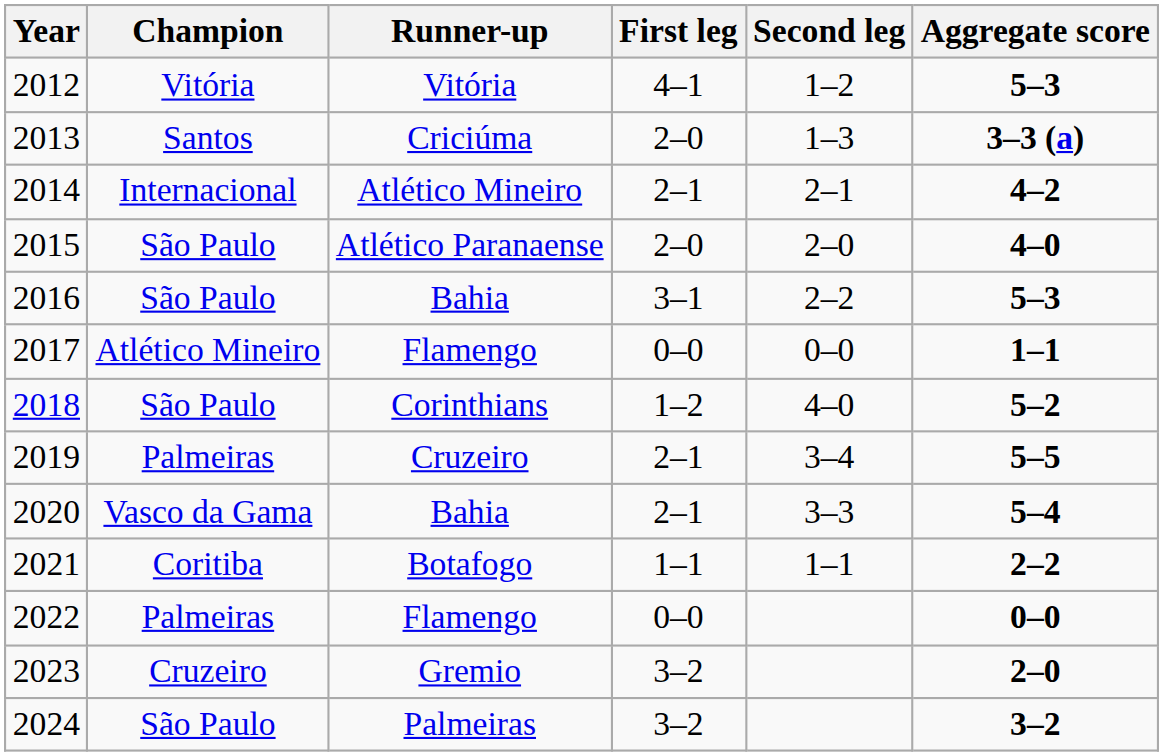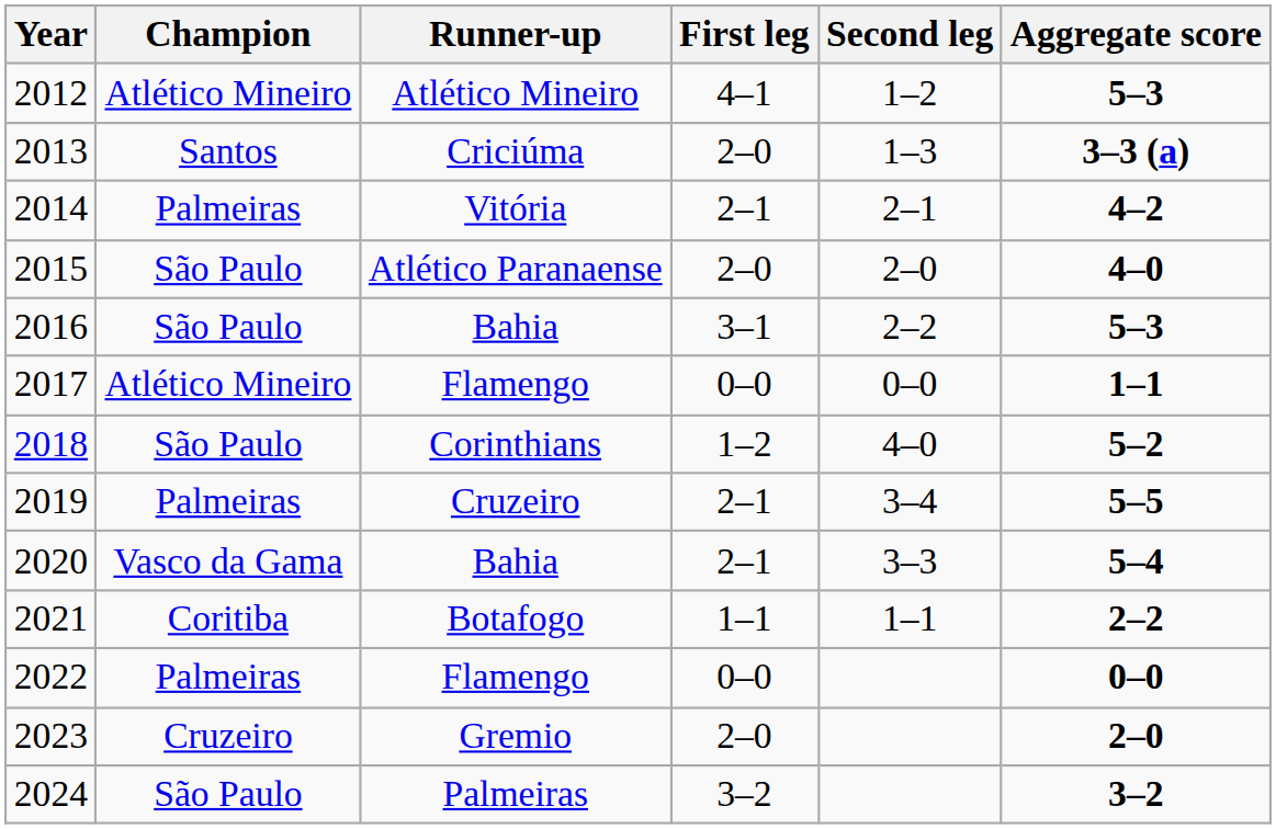2012 | Champion: Vitória -> Atlético Mineiro
2012 | Runner-up: Vitória -> Atlético Mineiro
2014 | Champion: Internacional -> Palmeiras
2014 | Runner-up: Atlético Mineiro -> Vitória
2023 | First leg: 3–2 -> 2–0
